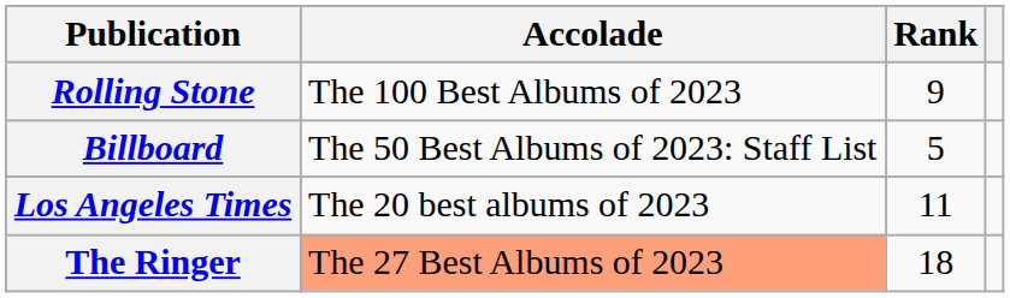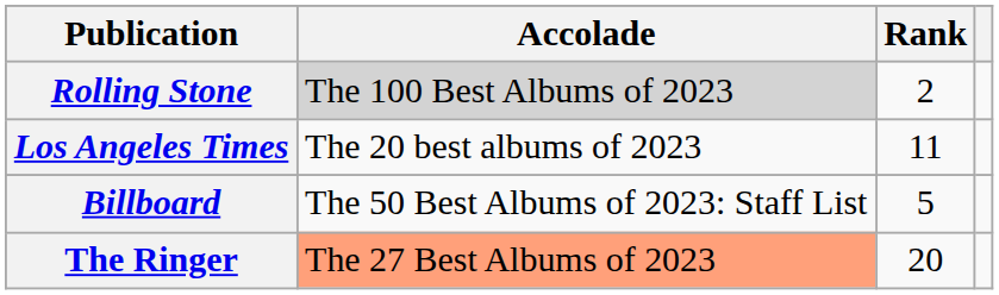Rolling Stone | Accolade: no background -> lightgrey background
Rolling Stone | Rank: 9 -> 2
rows swapped: Billboard <-> Los Angeles Times
The Ringer | Rank: 18 -> 20
